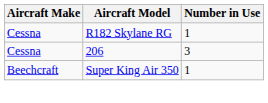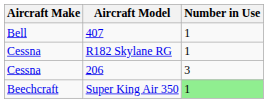+ row: Bell | 407 | 1
Super King Air 350 | Number in Use: no background -> lightgreen background
